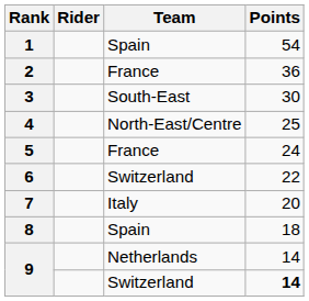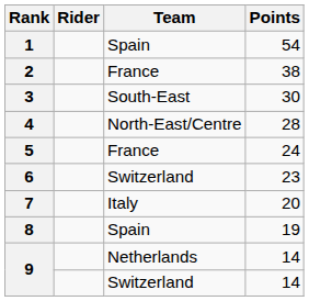2 | Points: 36 -> 38
4 | Points: 25 -> 28
6 | Points: 22 -> 23
8 | Points: 18 -> 19
9 / Switzerland | Points: bold -> normal
